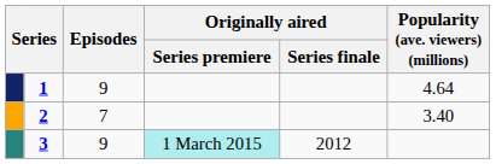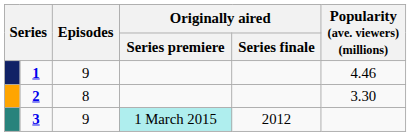1 | Popularity (ave. viewers) (millions): 4.64 -> 4.46
2 | Episodes: 7 -> 8
2 | Popularity (ave. viewers) (millions): 3.40 -> 3.30
